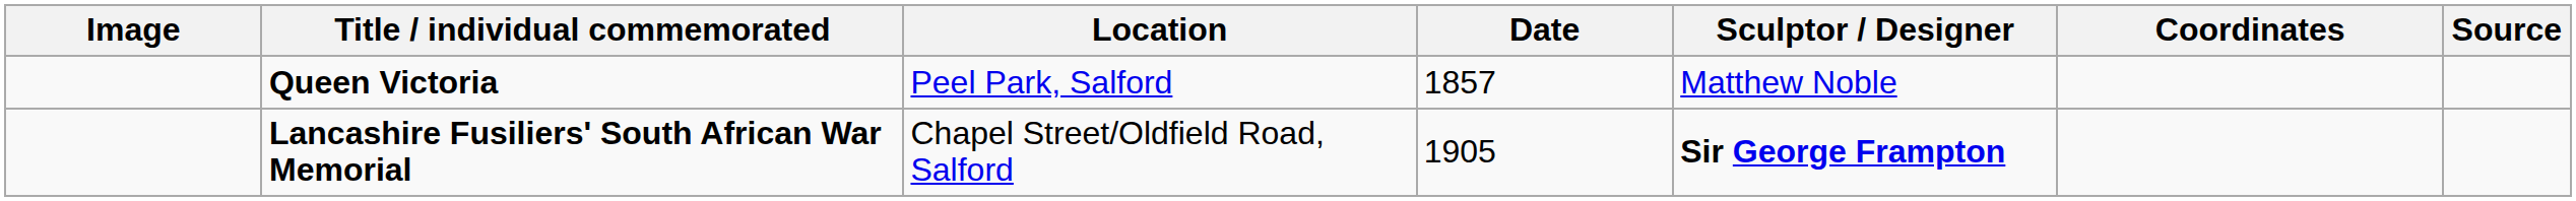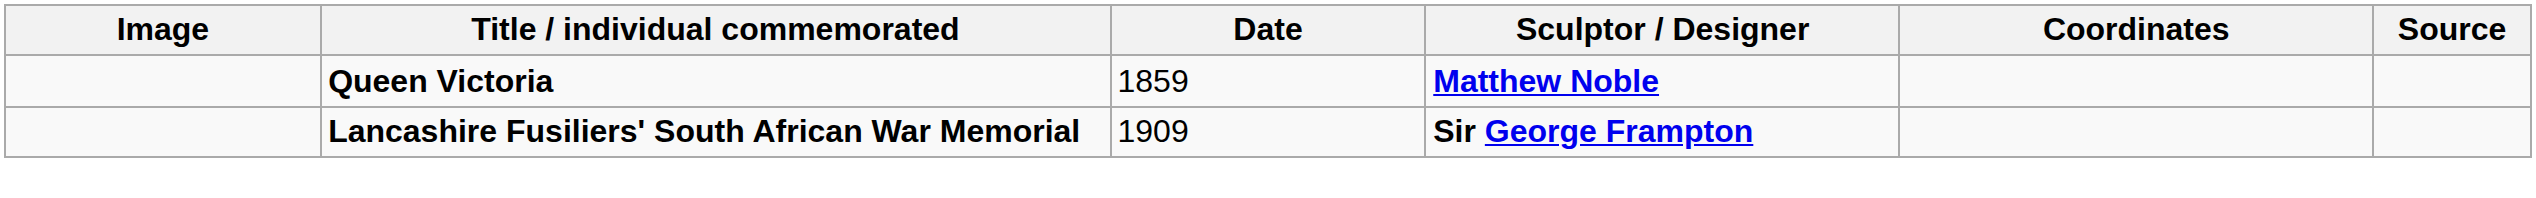- column: Location | Peel Park, Salford | Chapel Street/Oldfield Road, Salford
Queen Victoria | Date: 1857 -> 1859
Queen Victoria | Sculptor / Designer: normal -> bold
Lancashire Fusiliers' South African War Memorial | Date: 1905 -> 1909
